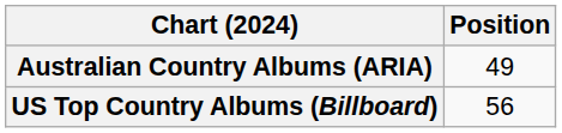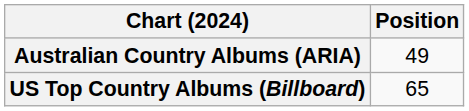US Top Country Albums (Billboard) | Position: 56 -> 65
